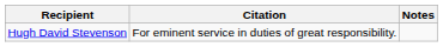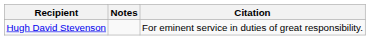columns swapped: Citation <-> Notes
